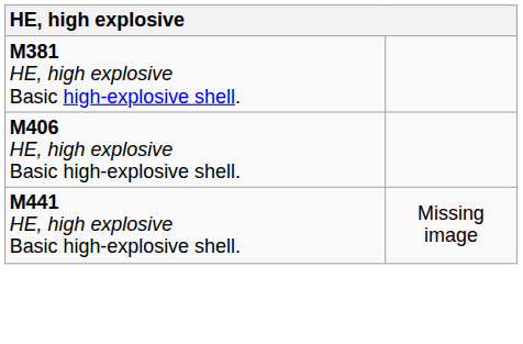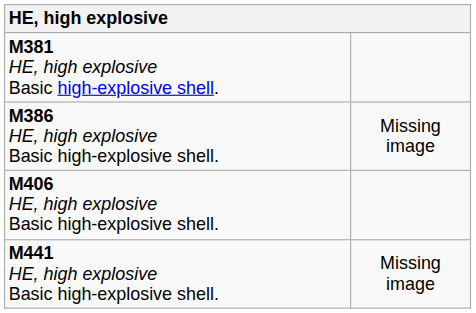+ row: M386 HE, high explosive Basic high-explosive shell. | Missing image
